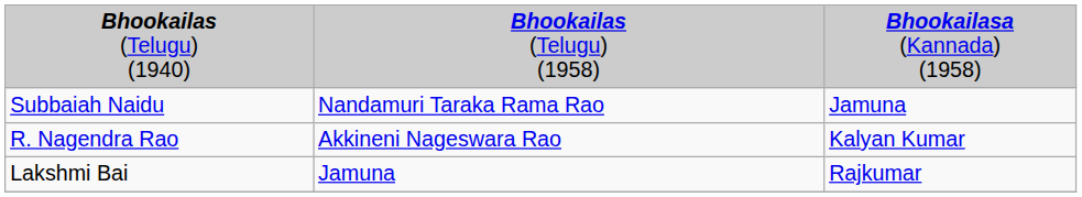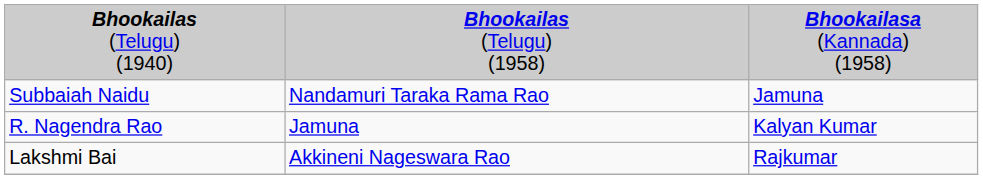R. Nagendra Rao | column 2: Akkineni Nageswara Rao -> Jamuna
Lakshmi Bai | column 2: Jamuna -> Akkineni Nageswara Rao
